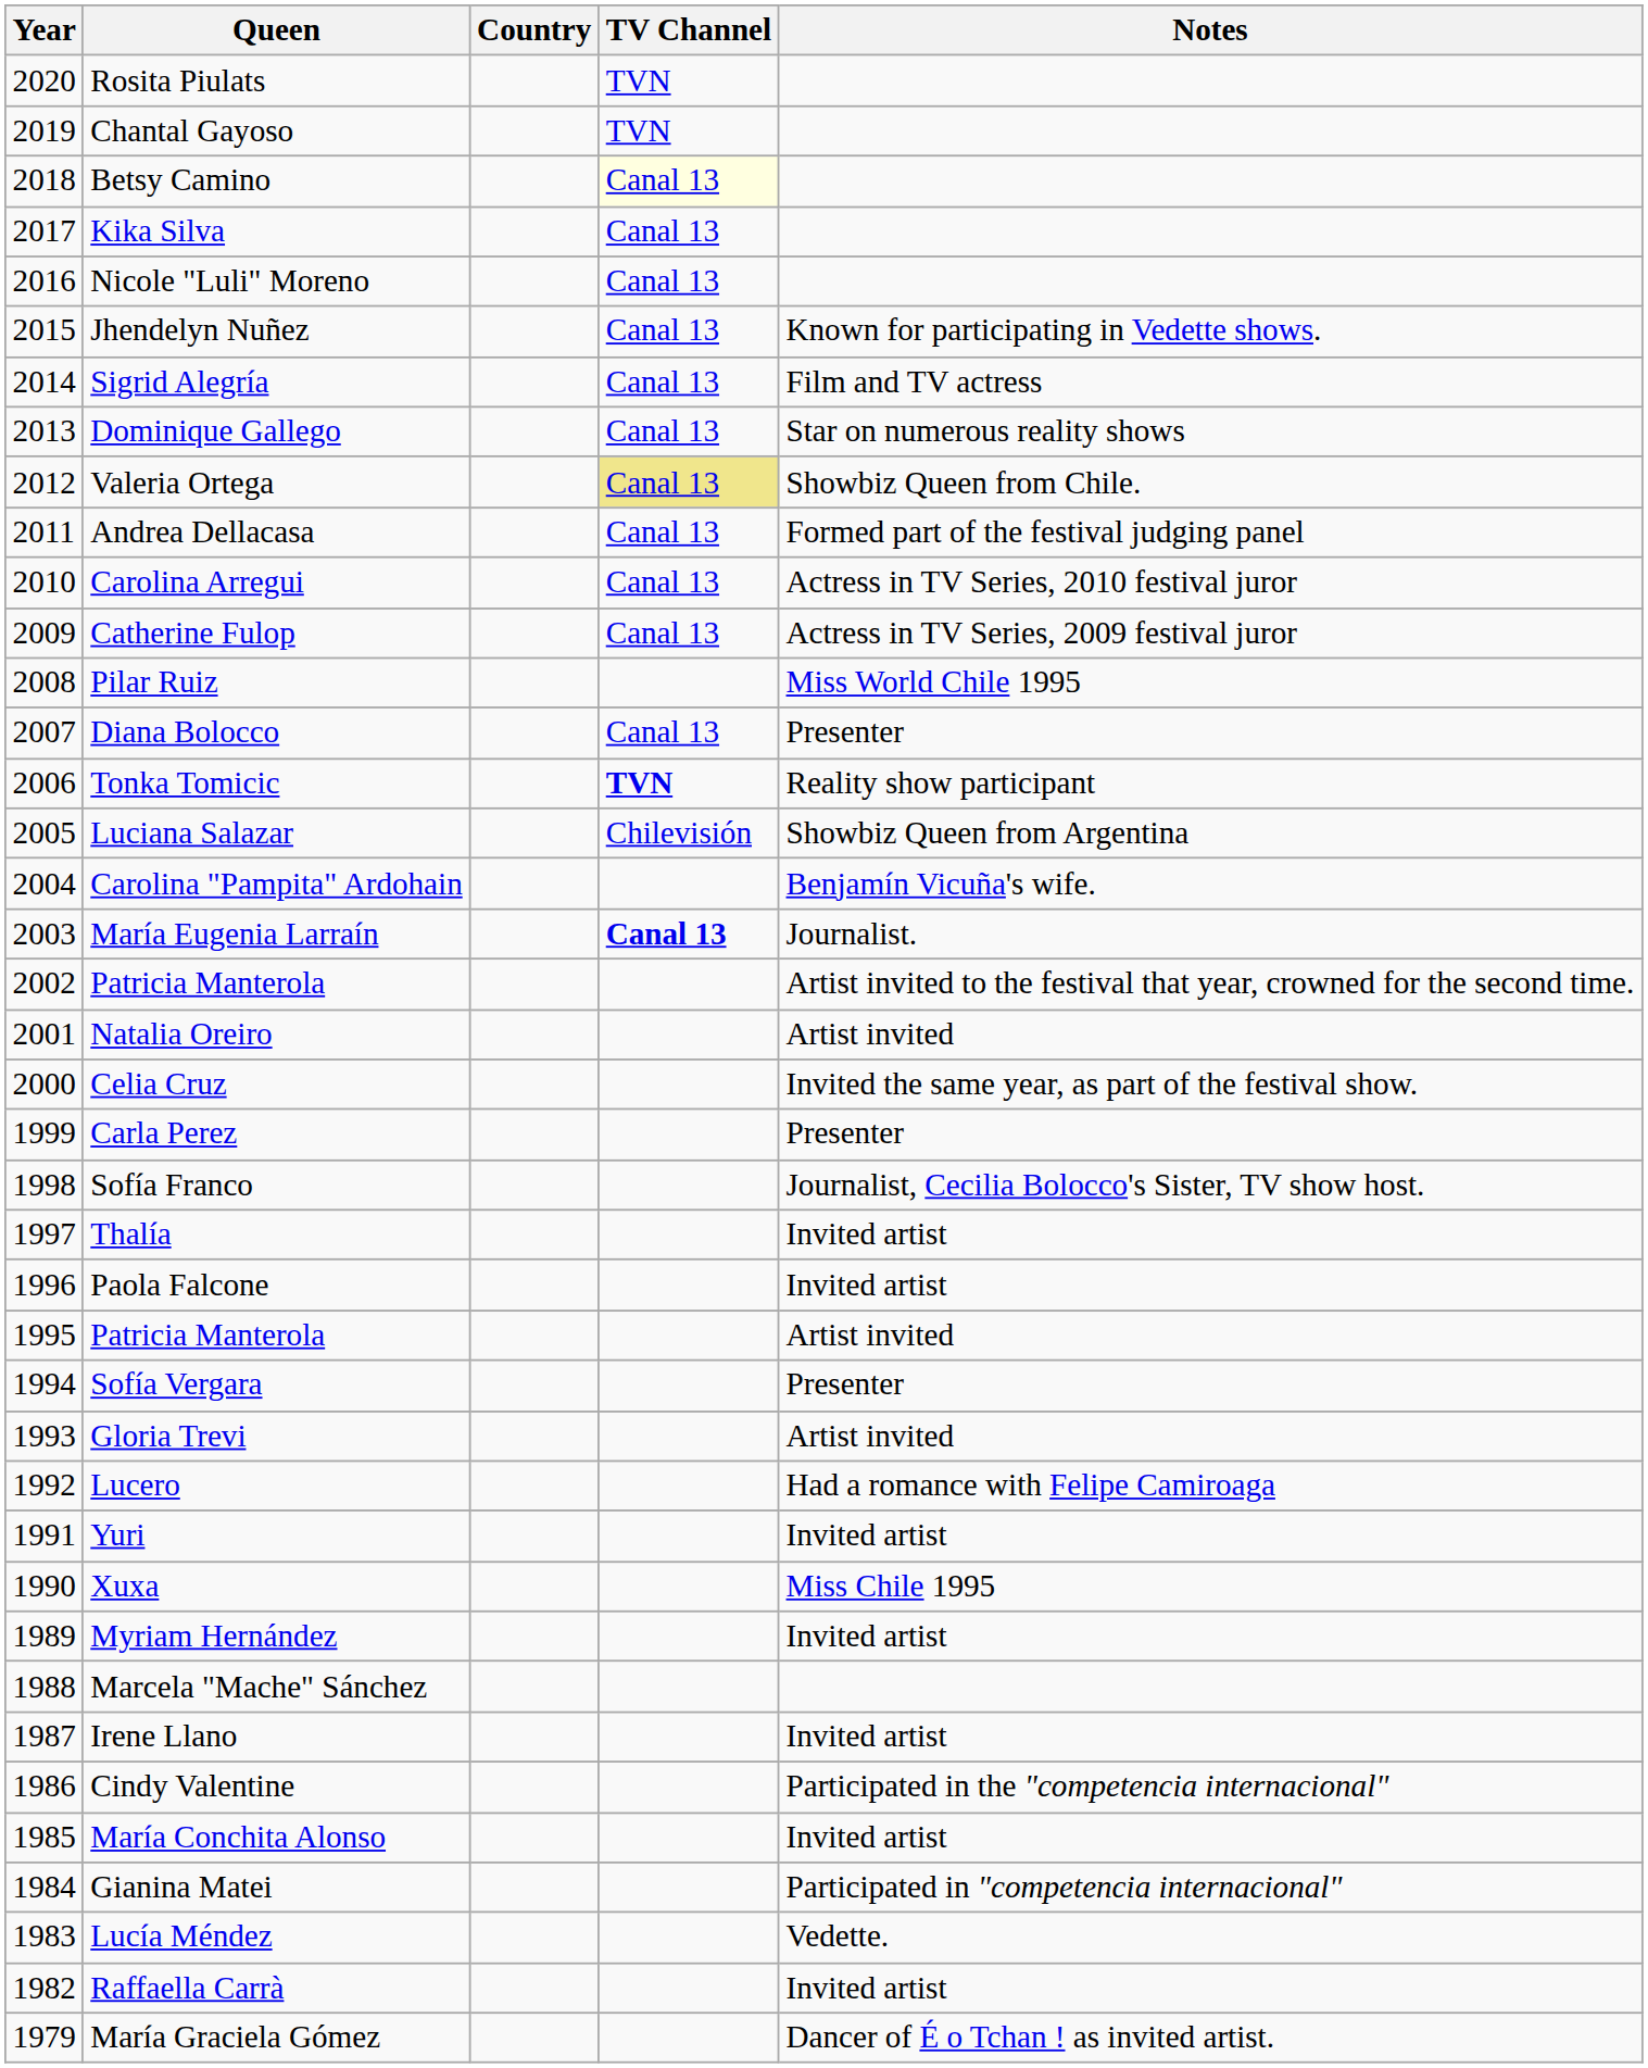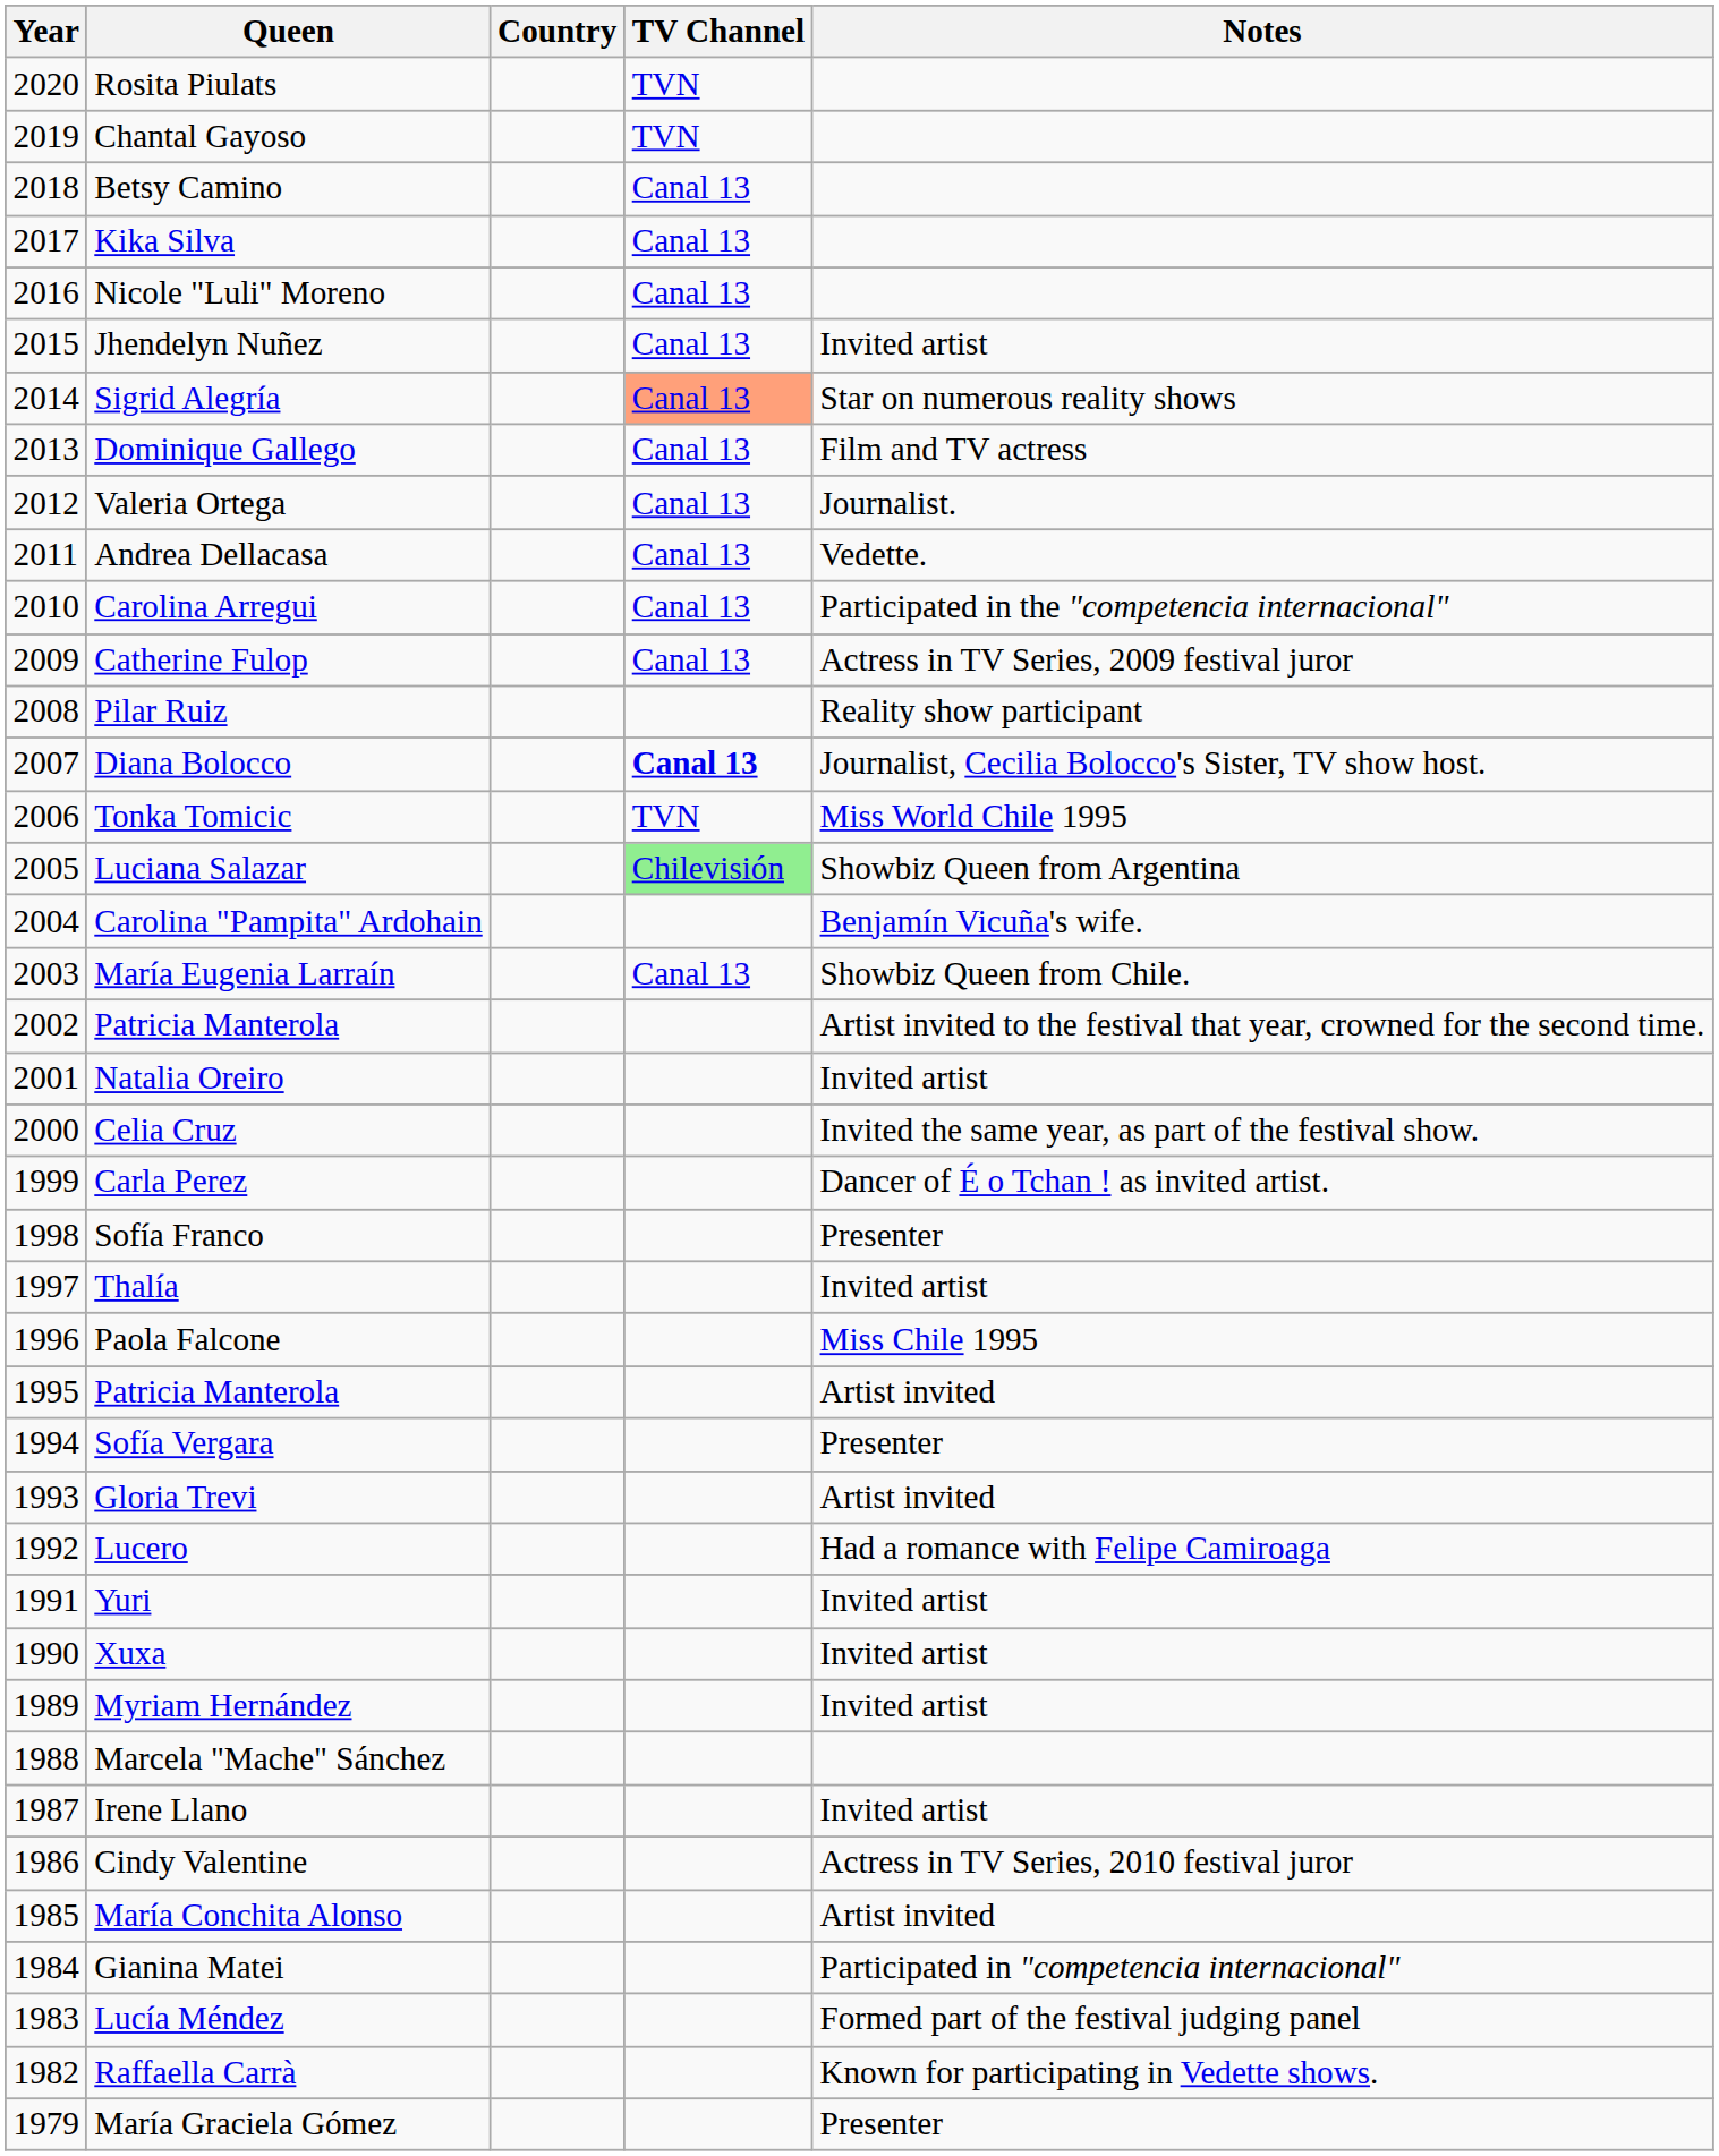Betsy Camino | TV Channel: lightyellow background -> no background
Jhendelyn Nuñez | Notes: Known for participating in Vedette shows. -> Invited artist
Sigrid Alegría | TV Channel: no background -> lightsalmon background
Sigrid Alegría | Notes: Film and TV actress -> Star on numerous reality shows
Dominique Gallego | Notes: Star on numerous reality shows -> Film and TV actress
Valeria Ortega | TV Channel: khaki background -> no background
Valeria Ortega | Notes: Showbiz Queen from Chile. -> Journalist.
Andrea Dellacasa | Notes: Formed part of the festival judging panel -> Vedette.
Carolina Arregui | Notes: Actress in TV Series, 2010 festival juror -> Participated in the "competencia internacional"
Pilar Ruiz | Notes: Miss World Chile 1995 -> Reality show participant
Diana Bolocco | TV Channel: normal -> bold
Diana Bolocco | Notes: Presenter -> Journalist, Cecilia Bolocco's Sister, TV show host.
Tonka Tomicic | TV Channel: bold -> normal
Tonka Tomicic | Notes: Reality show participant -> Miss World Chile 1995
Luciana Salazar | TV Channel: no background -> lightgreen background
María Eugenia Larraín | TV Channel: bold -> normal
María Eugenia Larraín | Notes: Journalist. -> Showbiz Queen from Chile.
Natalia Oreiro | Notes: Artist invited -> Invited artist
Carla Perez | Notes: Presenter -> Dancer of É o Tchan ! as invited artist.
Sofía Franco | Notes: Journalist, Cecilia Bolocco's Sister, TV show host. -> Presenter
Paola Falcone | Notes: Invited artist -> Miss Chile 1995
Xuxa | Notes: Miss Chile 1995 -> Invited artist
Cindy Valentine | Notes: Participated in the "competencia internacional" -> Actress in TV Series, 2010 festival juror
María Conchita Alonso | Notes: Invited artist -> Artist invited
Lucía Méndez | Notes: Vedette. -> Formed part of the festival judging panel
Raffaella Carrà | Notes: Invited artist -> Known for participating in Vedette shows.
María Graciela Gómez | Notes: Dancer of É o Tchan ! as invited artist. -> Presenter
